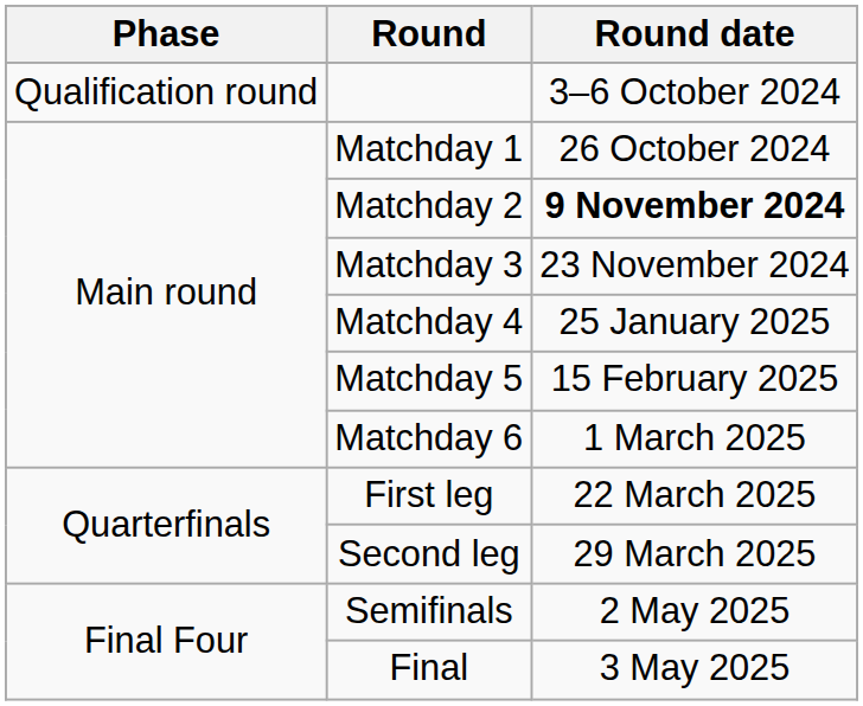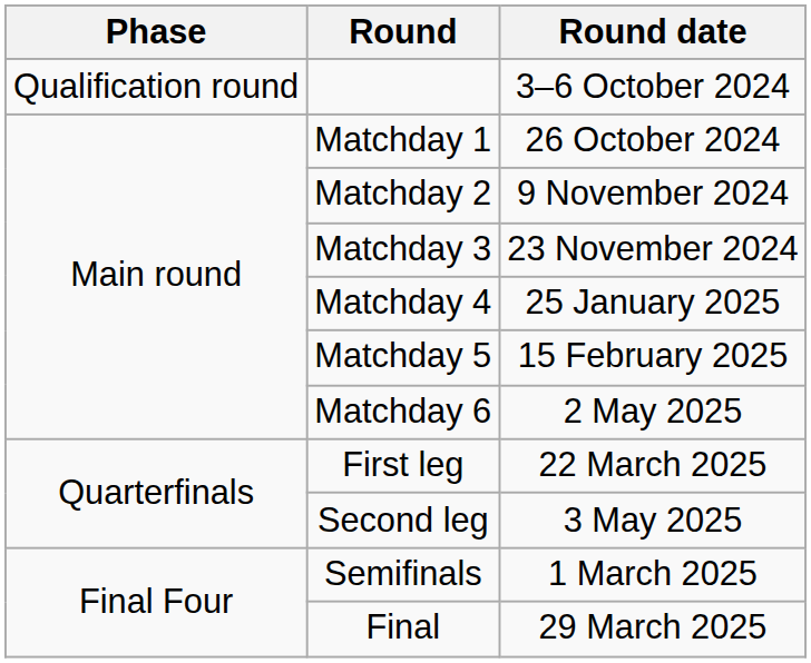Matchday 2 | Round date: bold -> normal
Matchday 6 | Round date: 1 March 2025 -> 2 May 2025
Second leg | Round date: 29 March 2025 -> 3 May 2025
Semifinals | Round date: 2 May 2025 -> 1 March 2025
Final | Round date: 3 May 2025 -> 29 March 2025
